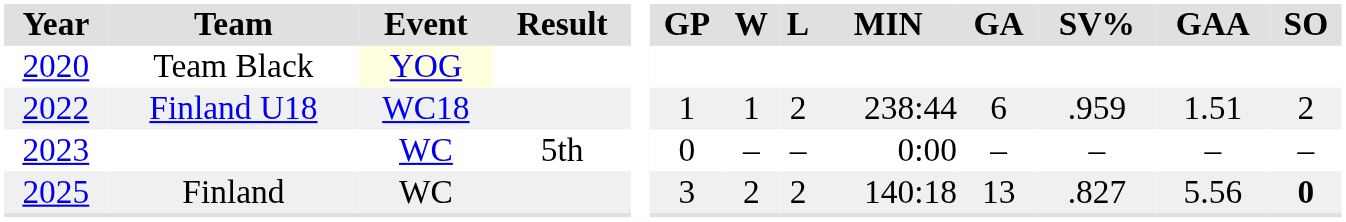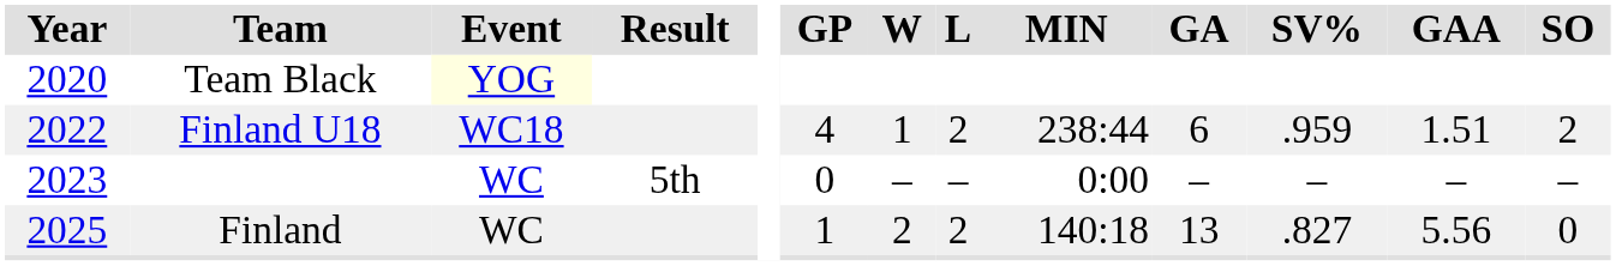Finland U18 | GP: 1 -> 4
Finland | GP: 3 -> 1
Finland | SO: bold -> normal
